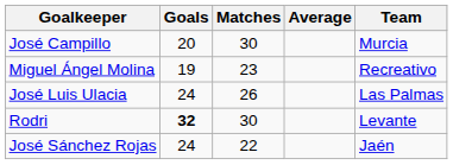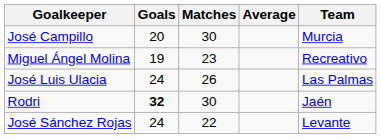Rodri | Team: Levante -> Jaén
José Sánchez Rojas | Team: Jaén -> Levante
